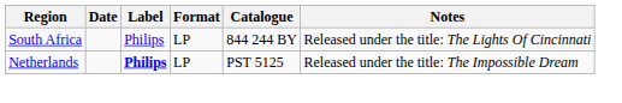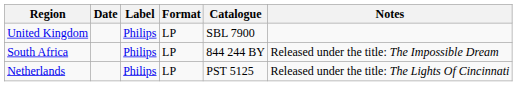+ row: United Kingdom | Philips | LP | SBL 7900
South Africa | Notes: Released under the title: The Lights Of Cincinnati -> Released under the title: The Impossible Dream
Netherlands | Label: bold -> normal
Netherlands | Notes: Released under the title: The Impossible Dream -> Released under the title: The Lights Of Cincinnati
